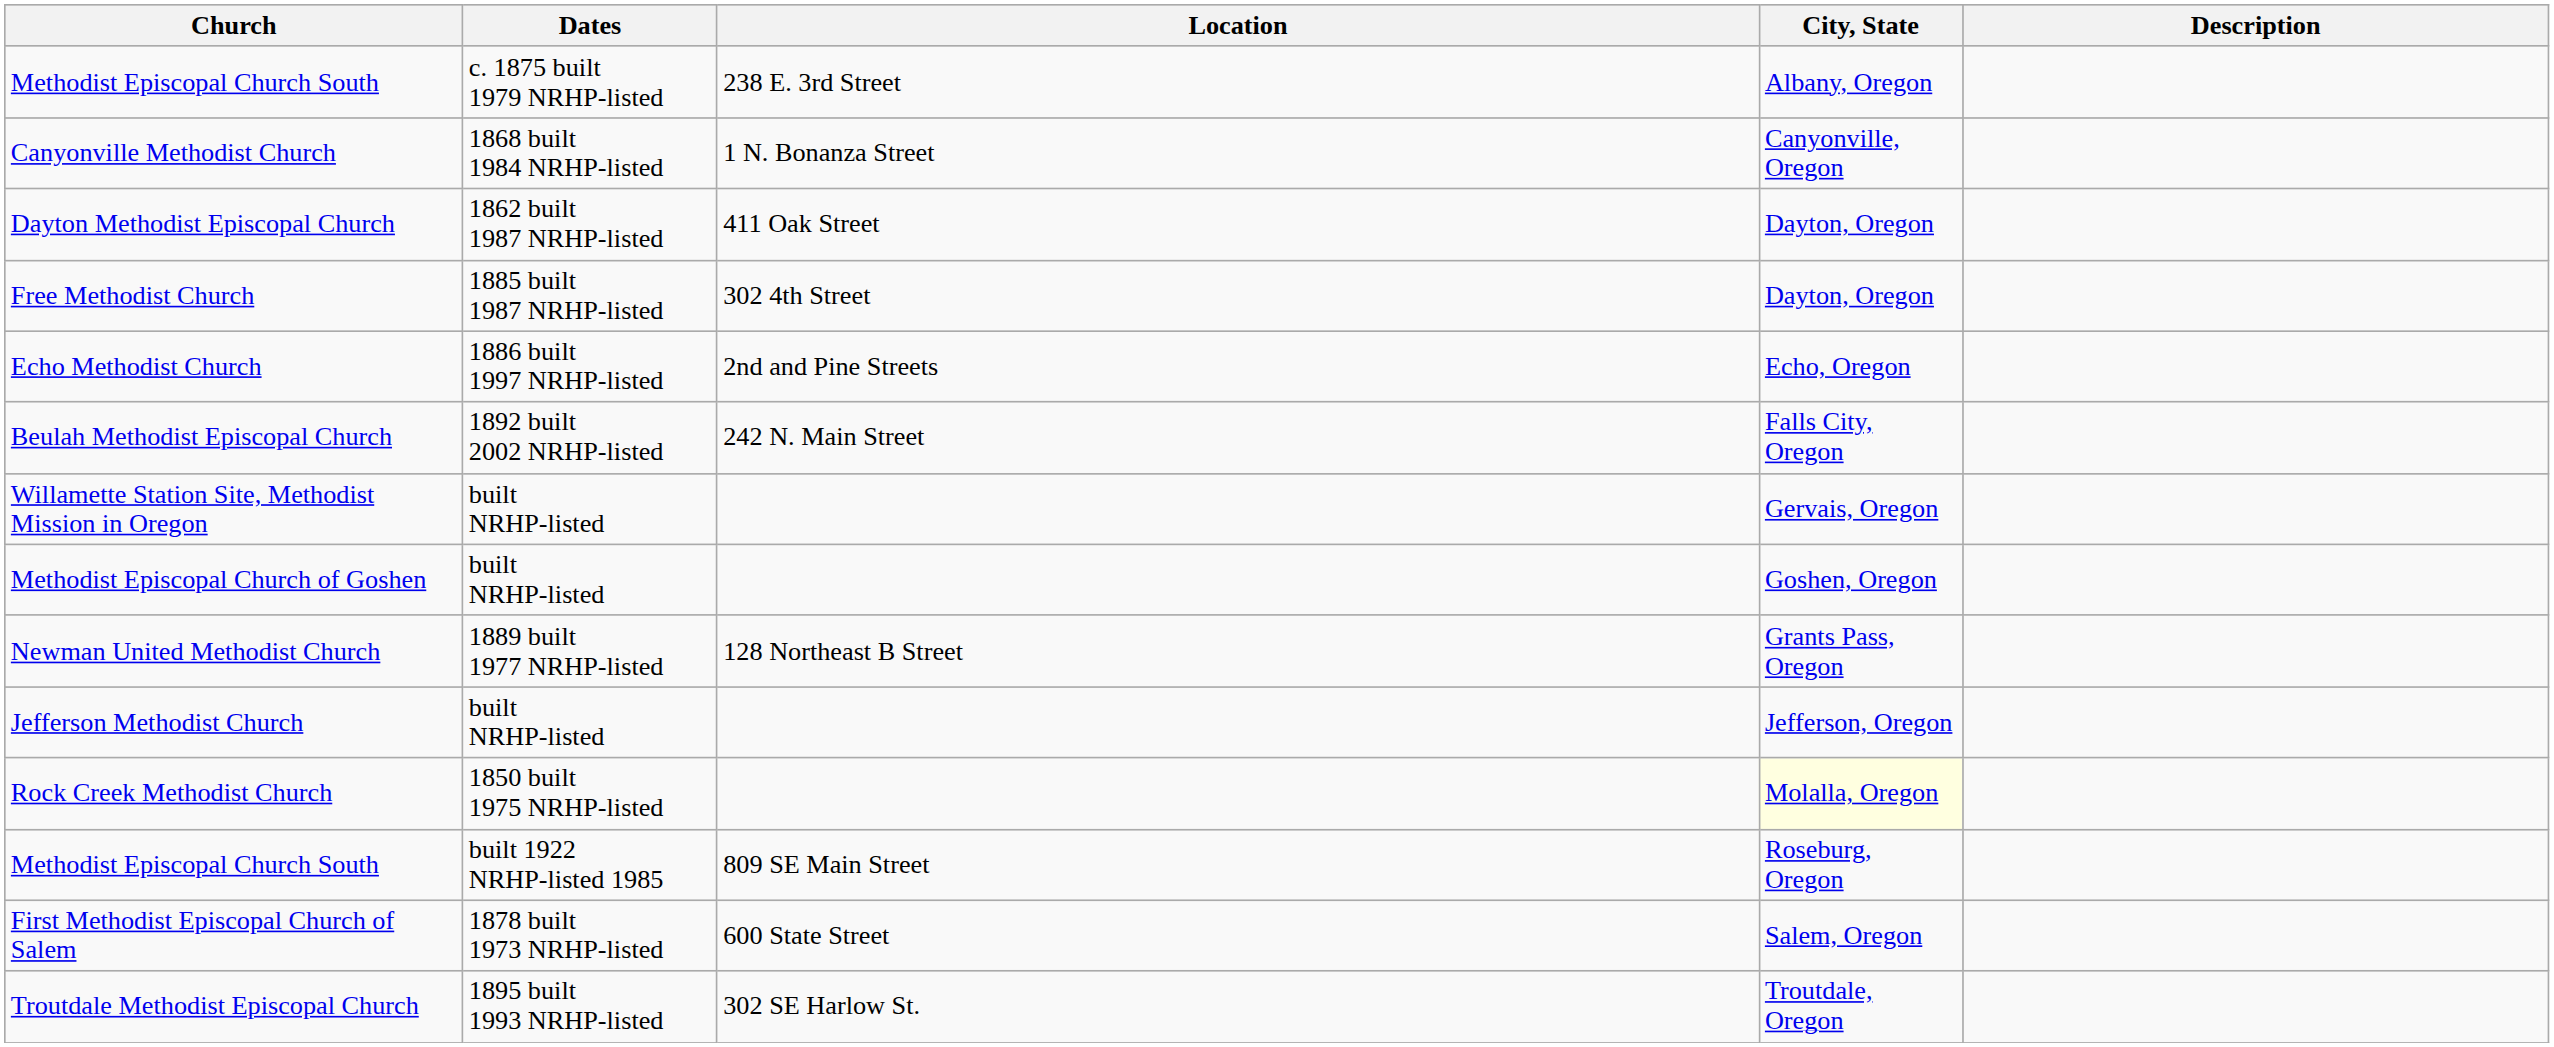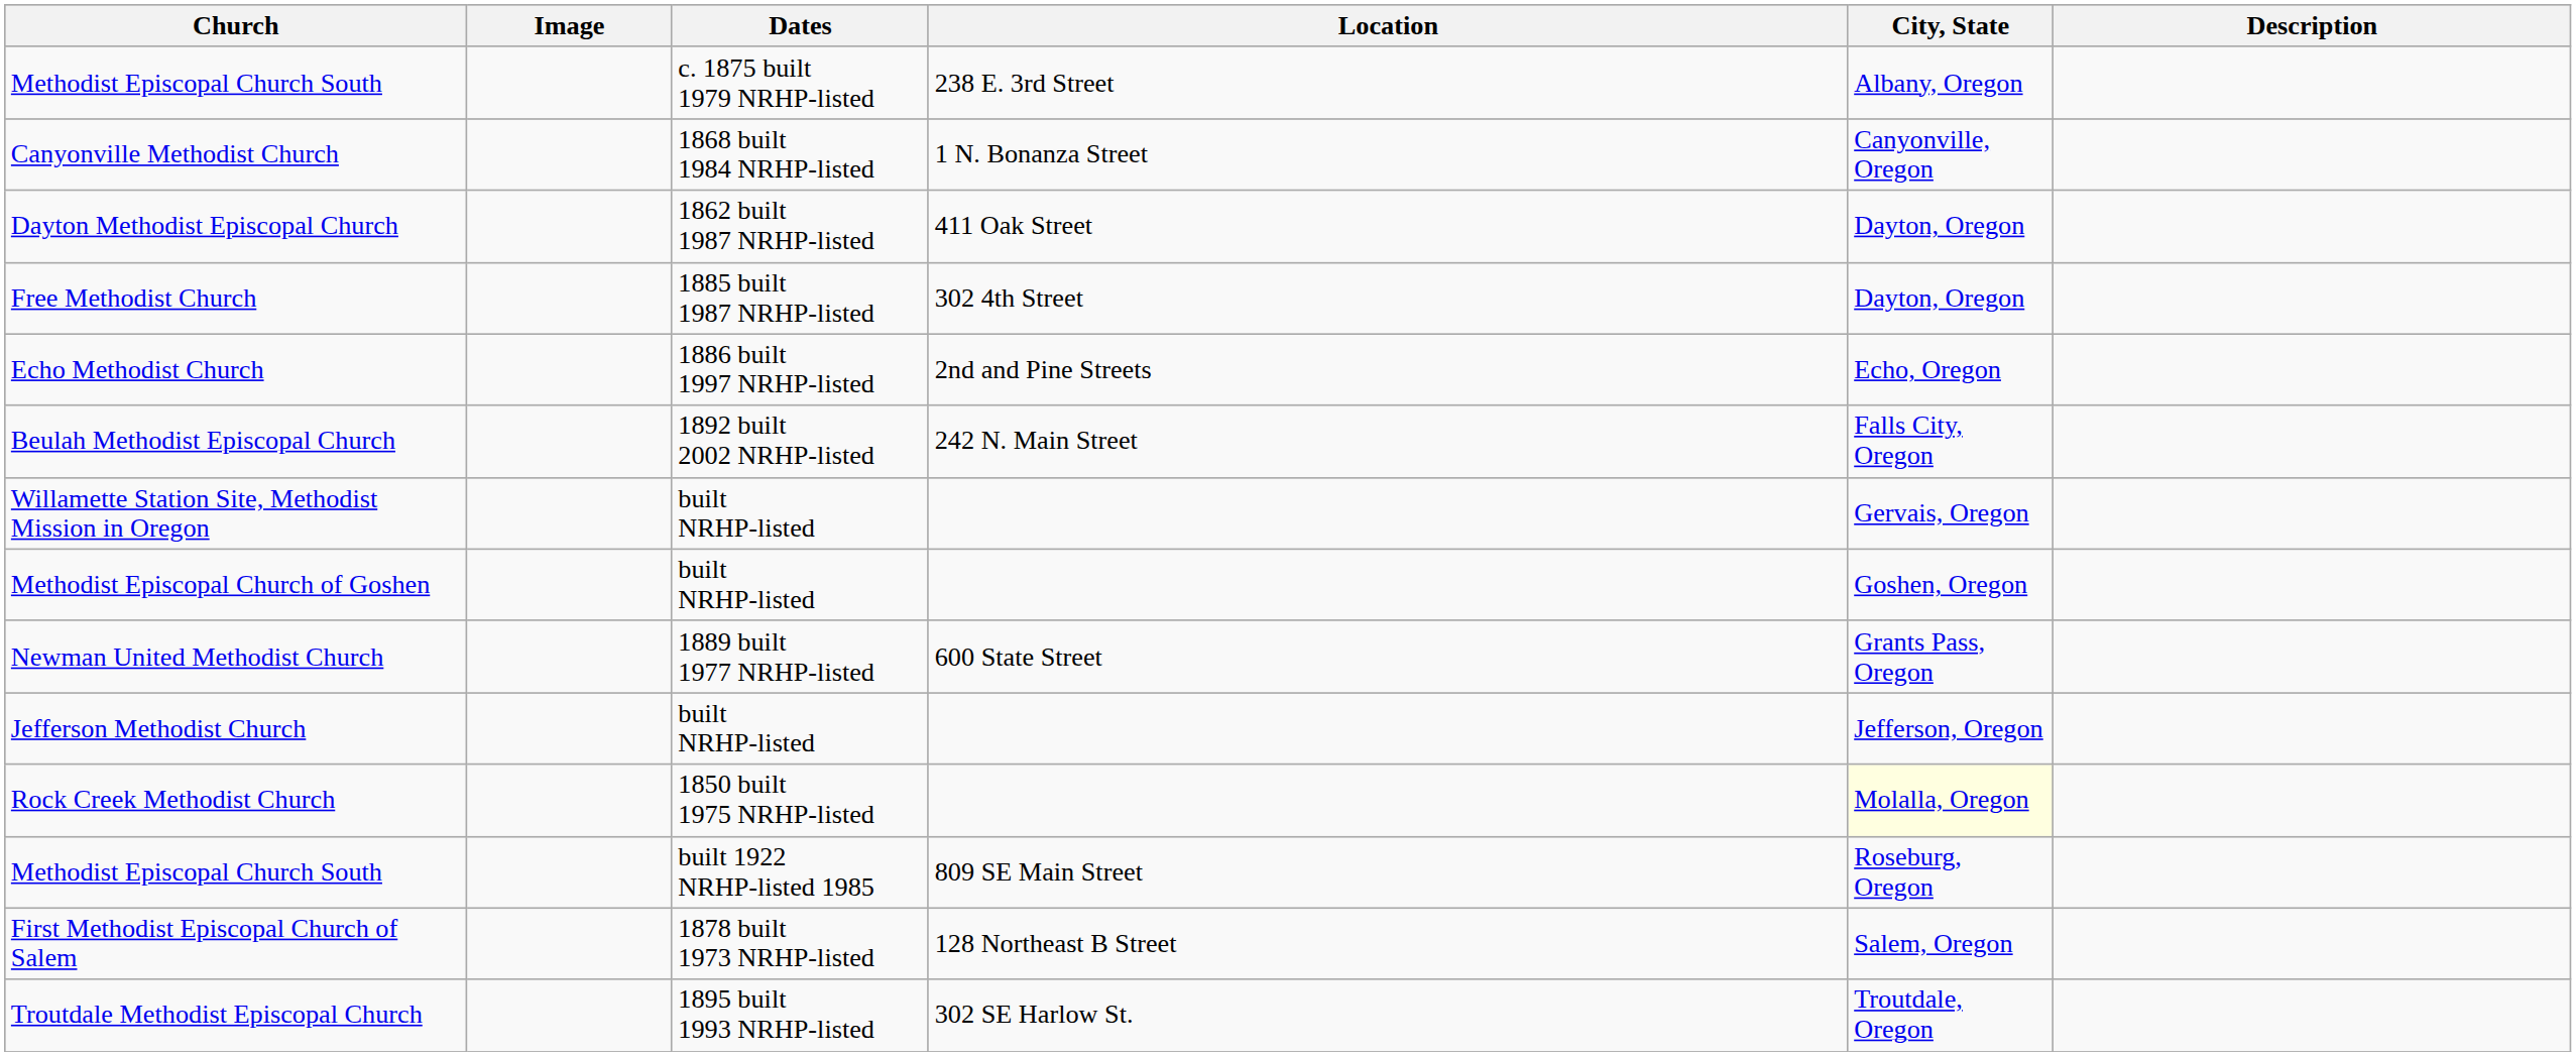+ column: Image
Newman United Methodist Church | Location: 128 Northeast B Street -> 600 State Street
First Methodist Episcopal Church of Salem | Location: 600 State Street -> 128 Northeast B Street
